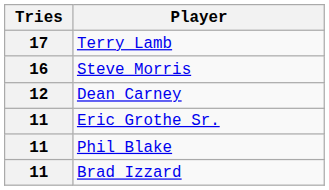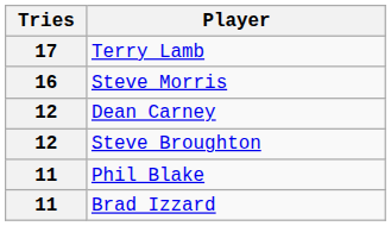+ row: 12 | Steve Broughton
- row: 11 | Eric Grothe Sr.
